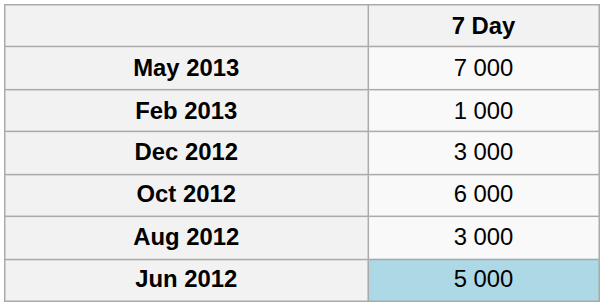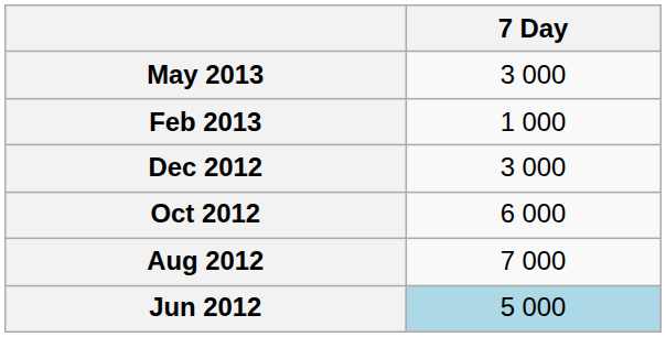May 2013 | 7 Day: 7 000 -> 3 000
Aug 2012 | 7 Day: 3 000 -> 7 000
